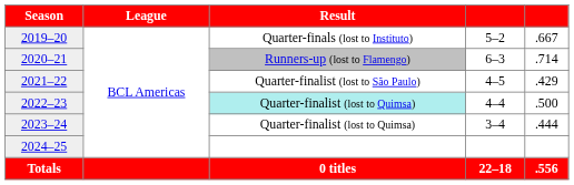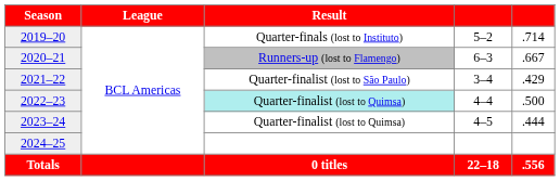2019–20 | column 5: .667 -> .714
2020–21 | column 5: .714 -> .667
2021–22 | column 4: 4–5 -> 3–4
2023–24 | column 4: 3–4 -> 4–5
